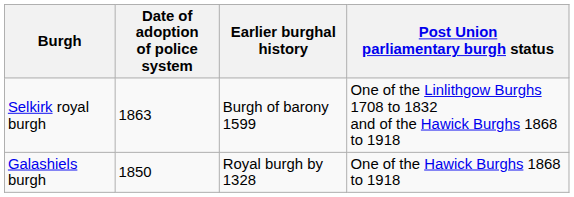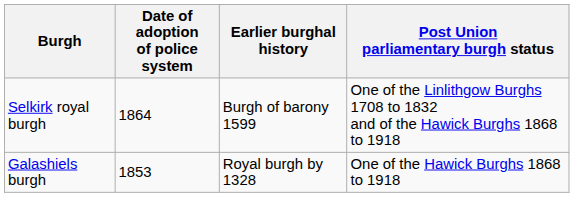Selkirk royal burgh | Date of adoption of police system: 1863 -> 1864
Galashiels burgh | Date of adoption of police system: 1850 -> 1853
